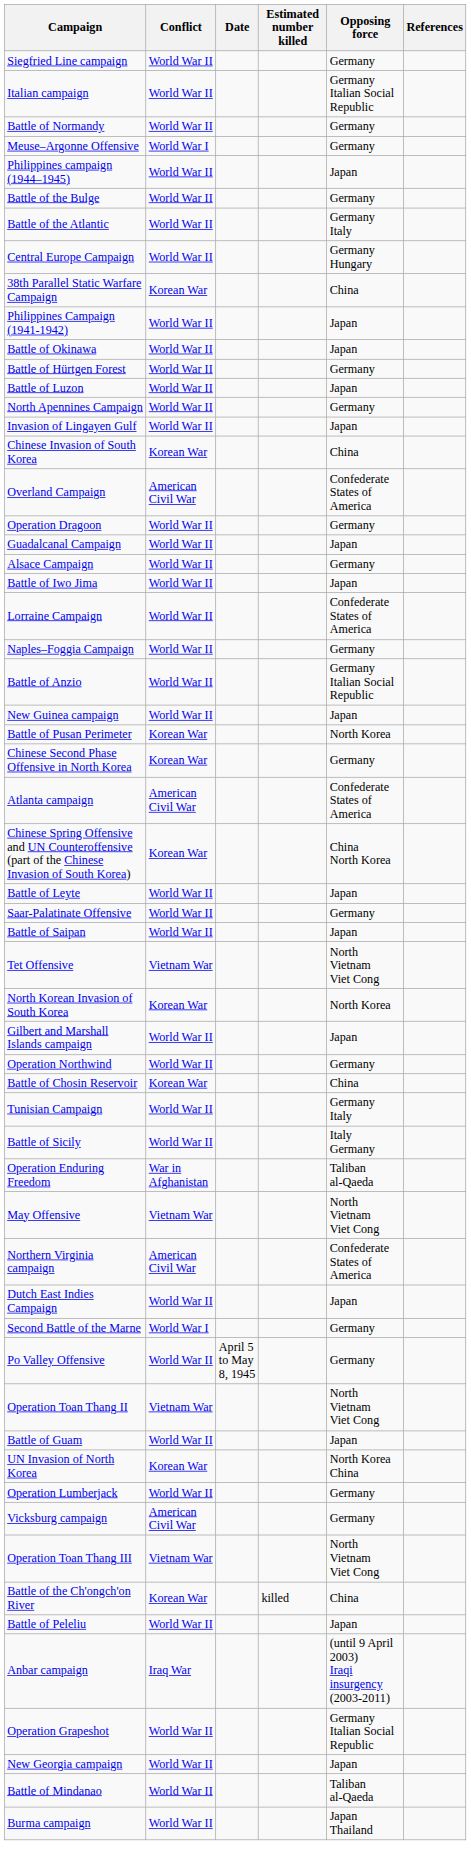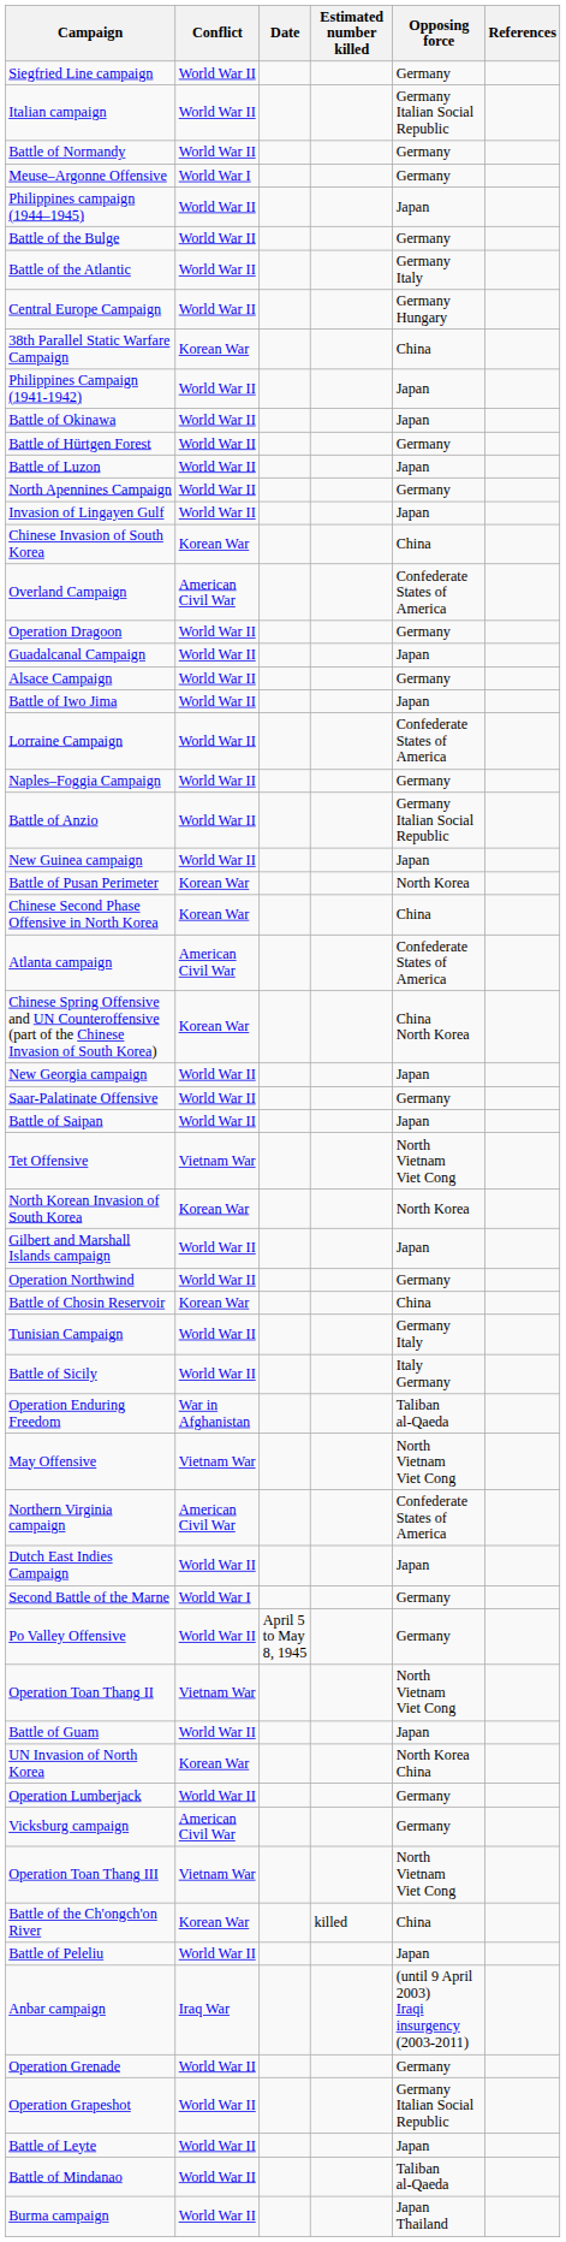Chinese Second Phase Offensive in North Korea | Opposing force: Germany -> China
rows swapped: Battle of Leyte <-> New Georgia campaign
+ row: Operation Grenade | World War II | Germany
